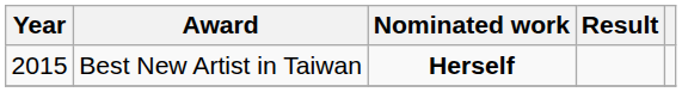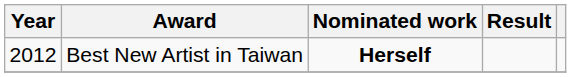Best New Artist in Taiwan | Year: 2015 -> 2012
